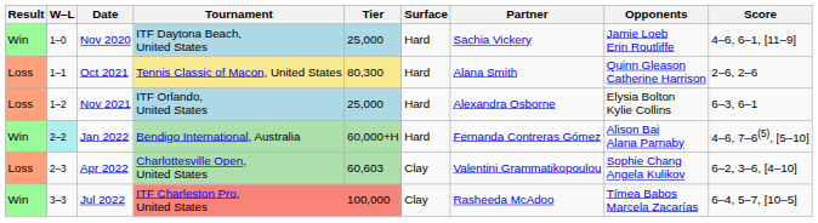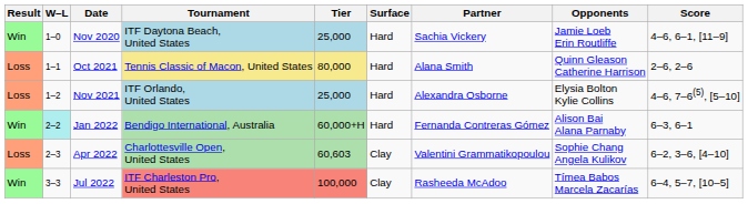Oct 2021 | Tier: 80,300 -> 80,000
Nov 2021 | Score: 6–3, 6–1 -> 4–6, 7–6(5), [5–10]
Jan 2022 | Score: 4–6, 7–6(5), [5–10] -> 6–3, 6–1
